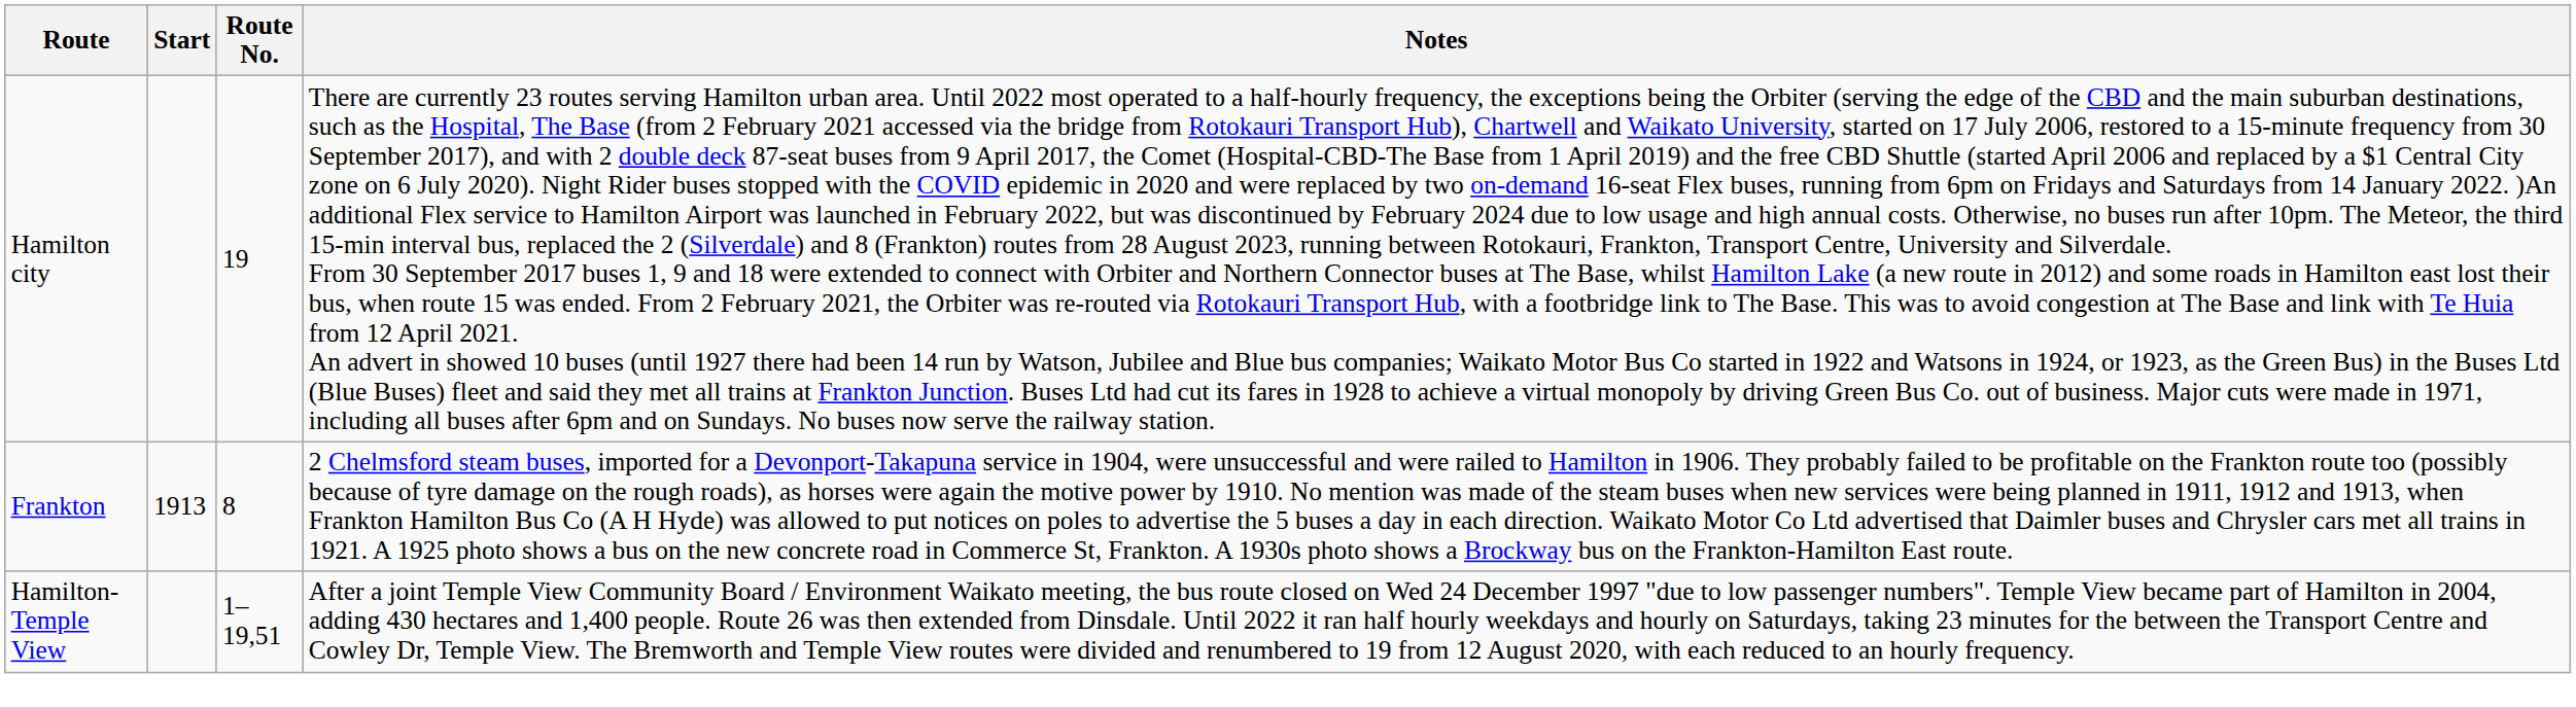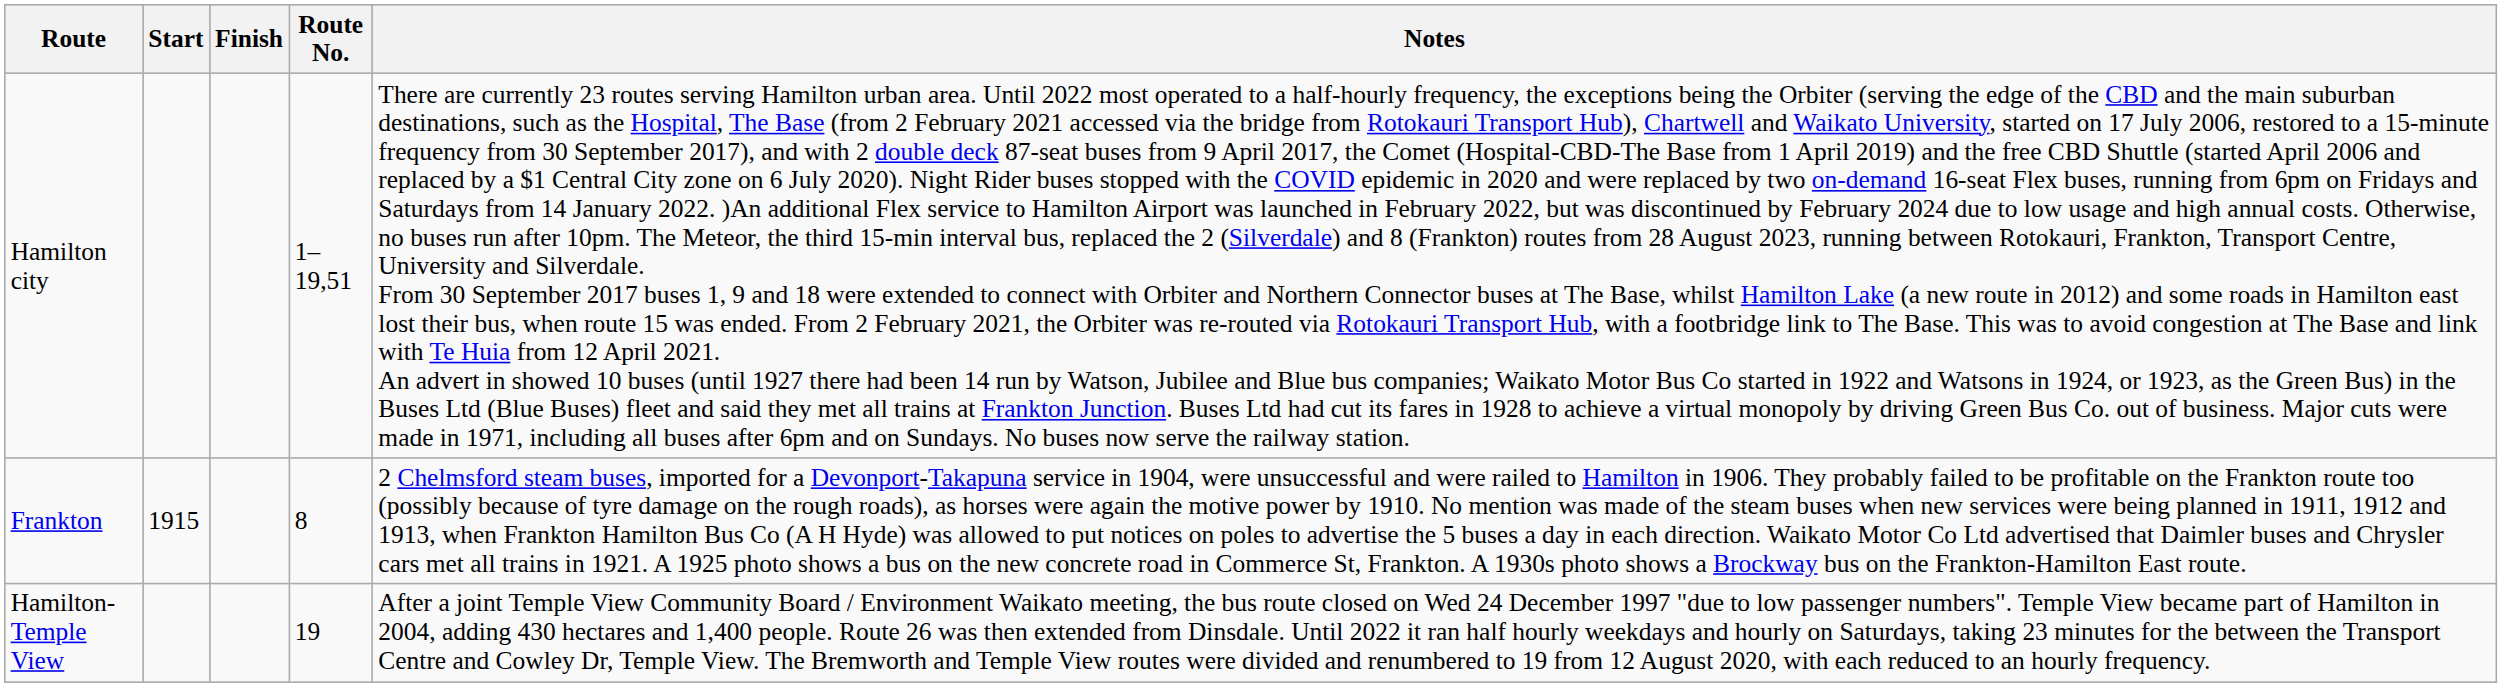+ column: Finish
Hamilton city | Route No.: 19 -> 1–19,51
Frankton | Start: 1913 -> 1915
Hamilton-Temple View | Route No.: 1–19,51 -> 19
